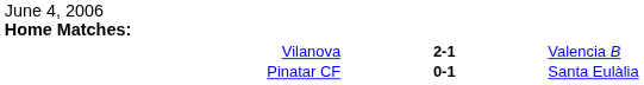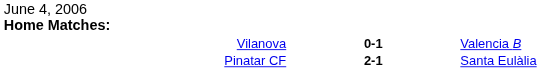Vilanova | column 2: 2-1 -> 0-1
Pinatar CF | column 2: 0-1 -> 2-1
